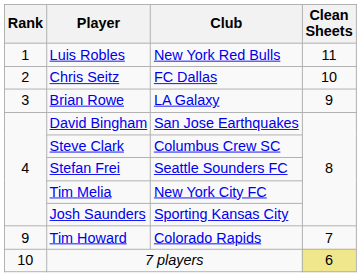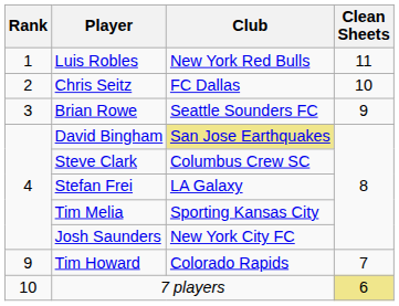Brian Rowe | Club: LA Galaxy -> Seattle Sounders FC
David Bingham | Club: no background -> khaki background
Stefan Frei | Club: Seattle Sounders FC -> LA Galaxy
Tim Melia | Club: New York City FC -> Sporting Kansas City
Josh Saunders | Club: Sporting Kansas City -> New York City FC
